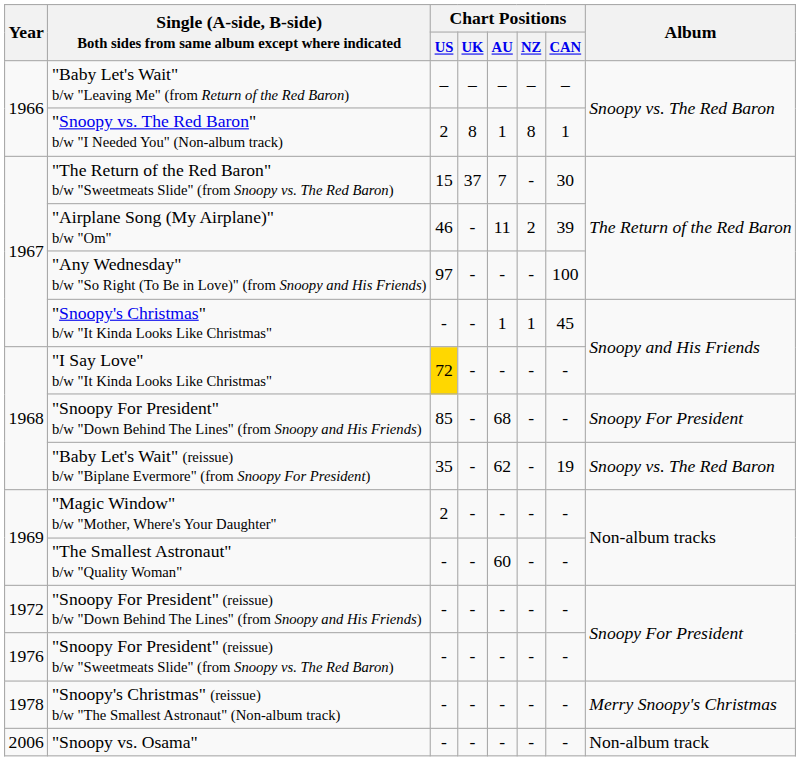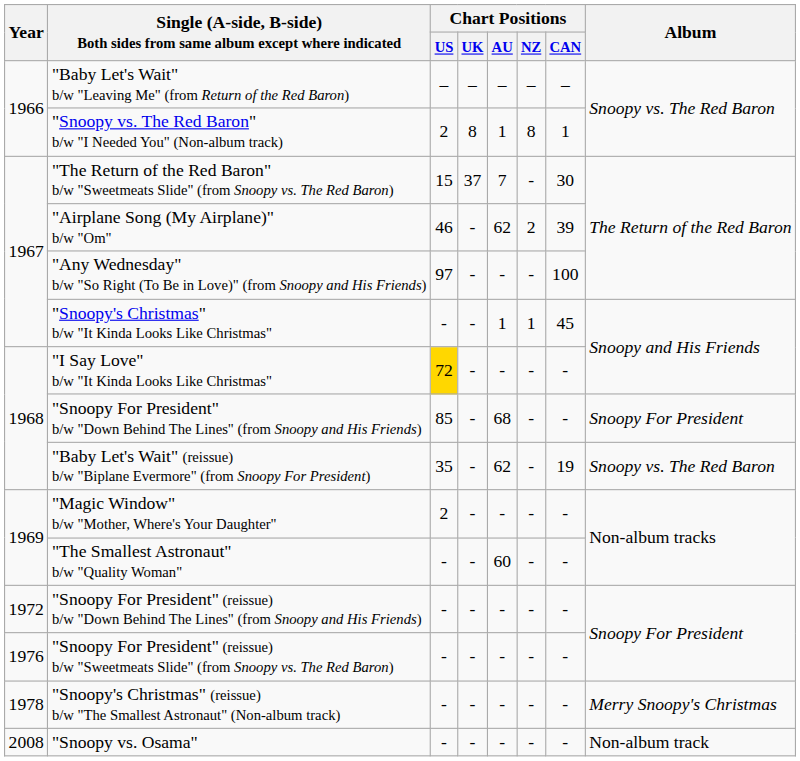"Airplane Song (My Airplane)" b/w "Om" | Chart Positions / AU: 11 -> 62
"Snoopy vs. Osama" | Year: 2006 -> 2008
